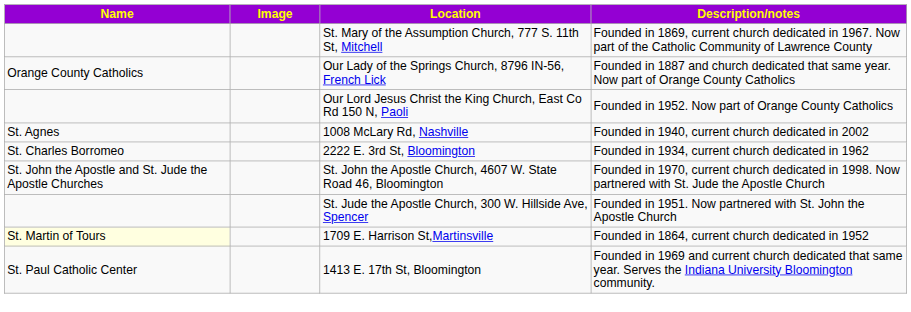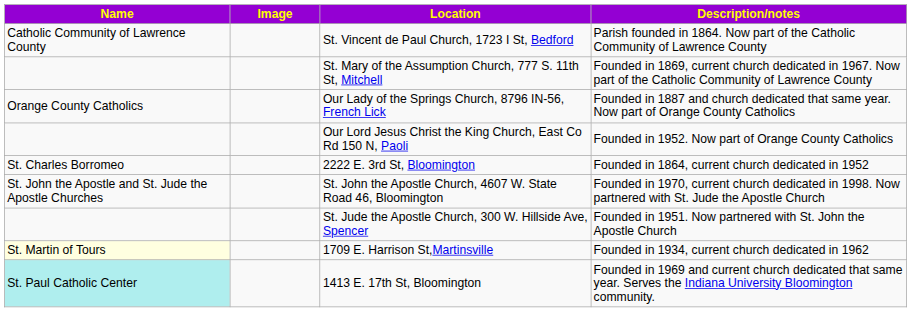+ row: Catholic Community of Lawrence County | St. Vincent de Paul Church, 1723 I St, Bedford | Parish founded in 1864. Now part of the Catholic Community of Lawrence County
- row: St. Agnes | 1008 McLary Rd, Nashville | Founded in 1940, current church dedicated in 2002
2222 E. 3rd St, Bloomington | Description/notes: Founded in 1934, current church dedicated in 1962 -> Founded in 1864, current church dedicated in 1952
1709 E. Harrison St,Martinsville | Description/notes: Founded in 1864, current church dedicated in 1952 -> Founded in 1934, current church dedicated in 1962
1413 E. 17th St, Bloomington | Name: no background -> paleturquoise background
